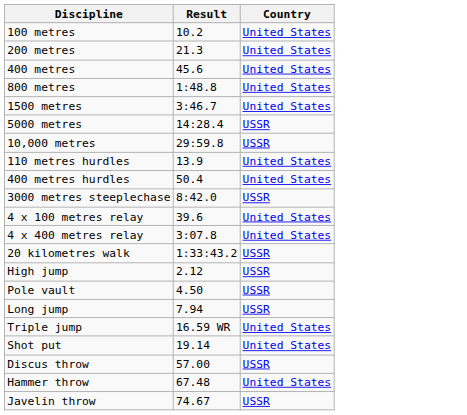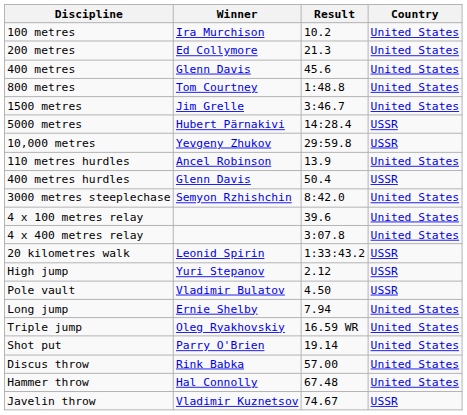+ column: Winner | Ira Murchison | Ed Collymore | Glenn Davis | Tom Courtney | Jim Grelle | Hubert Pärnakivi | Yevgeny Zhukov | Ancel Robinson | Glenn Davis | Semyon Rzhishchin | Leonid Spirin | Yuri Stepanov | Vladimir Bulatov | Ernie Shelby | Oleg Ryakhovskiy | Parry O'Brien | Rink Babka | Hal Connolly | Vladimir Kuznetsov
400 metres hurdles | Country: United States -> USSR
3000 metres steeplechase | Country: USSR -> United States
Long jump | Country: USSR -> United States
Discus throw | Country: USSR -> United States
